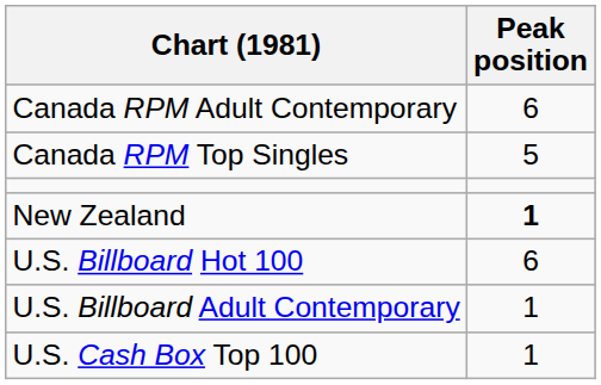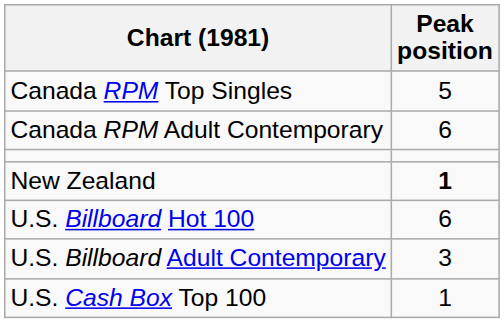rows swapped: Canada RPM Top Singles <-> Canada RPM Adult Contemporary
U.S. Billboard Adult Contemporary | Peak position: 1 -> 3
